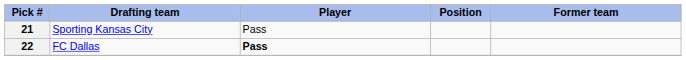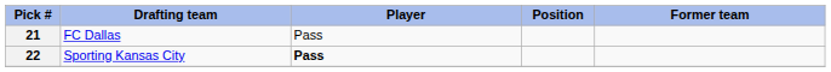21 | Drafting team: Sporting Kansas City -> FC Dallas
22 | Drafting team: FC Dallas -> Sporting Kansas City
